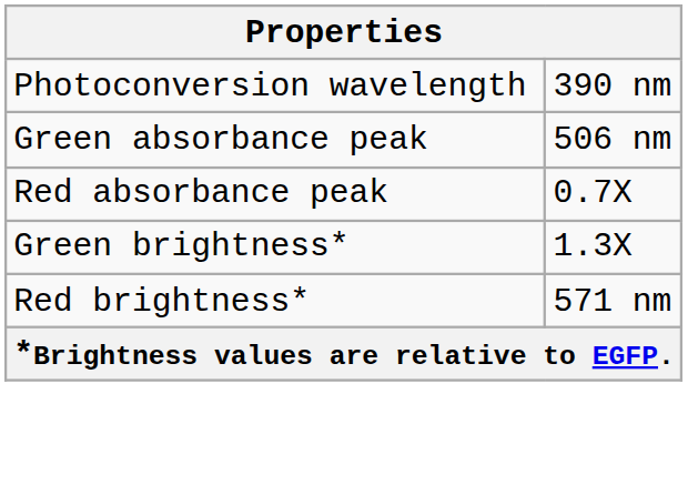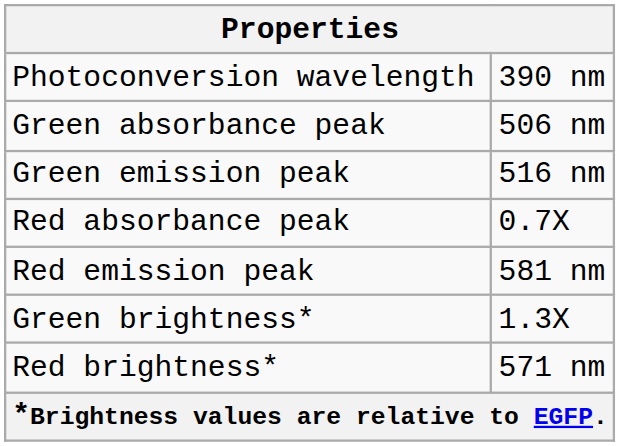+ row: Green emission peak | 516 nm
+ row: Red emission peak | 581 nm
